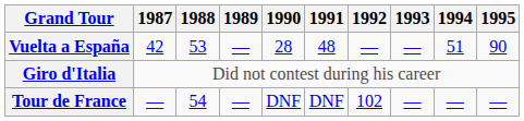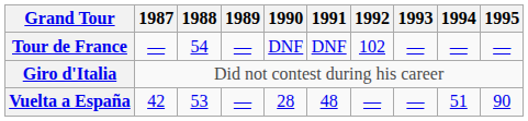rows swapped: Vuelta a España <-> Tour de France
